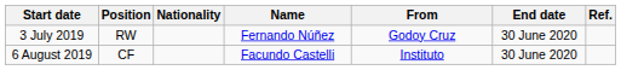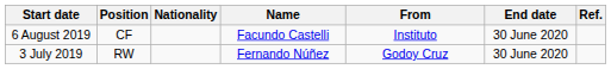rows swapped: 3 July 2019 <-> 6 August 2019
